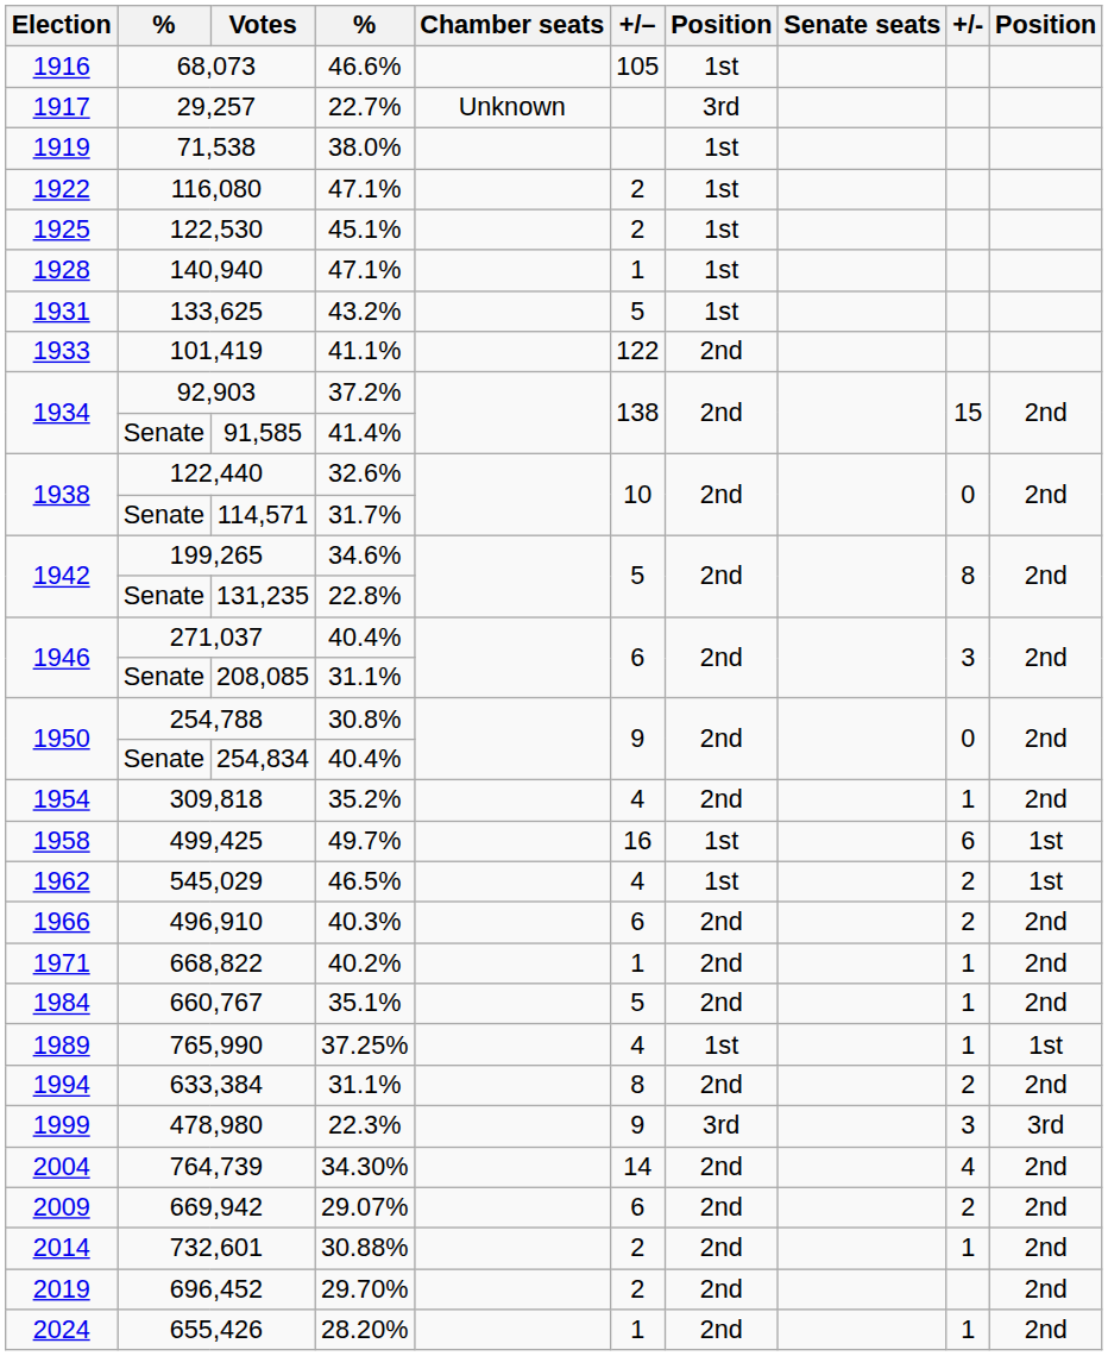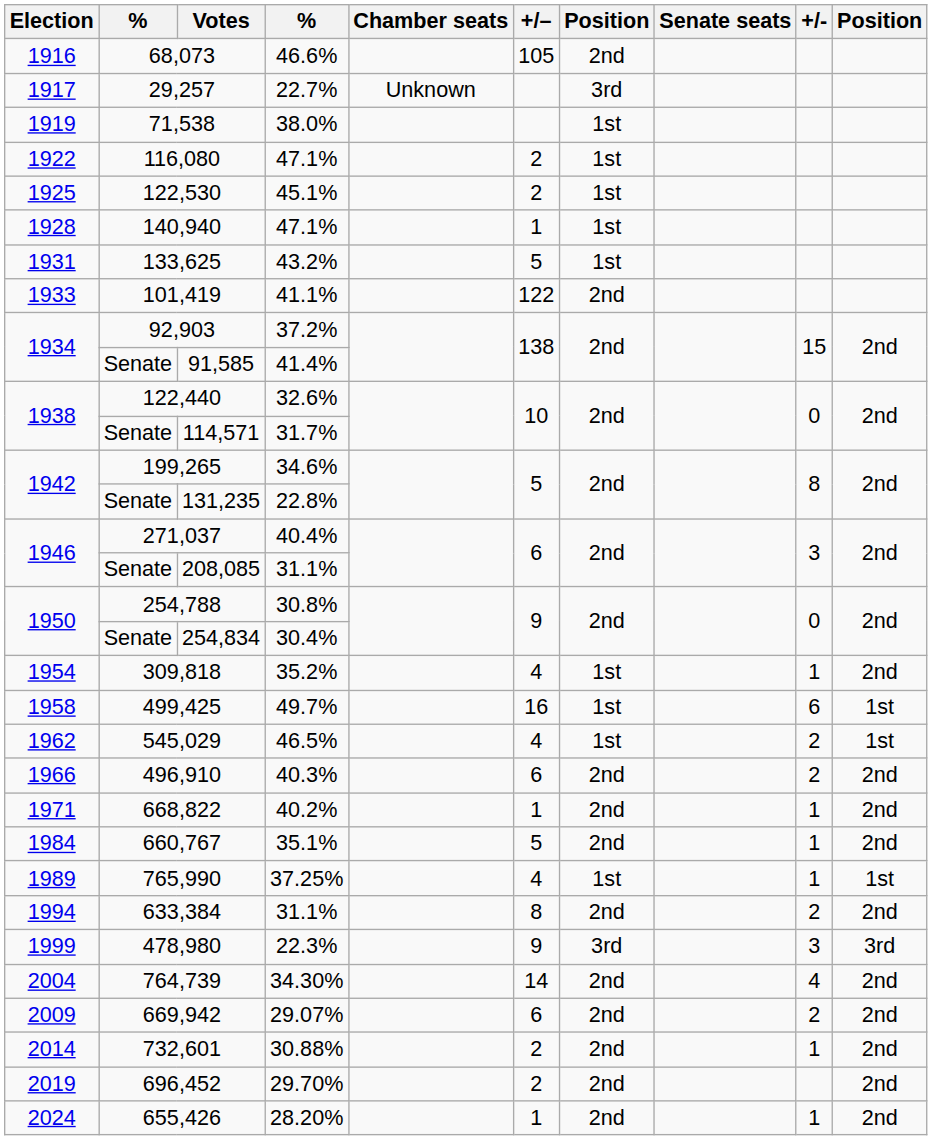68,073 | column 7: 1st -> 2nd
254,834 | column 4: 40.4% -> 30.4%
309,818 | column 7: 2nd -> 1st
